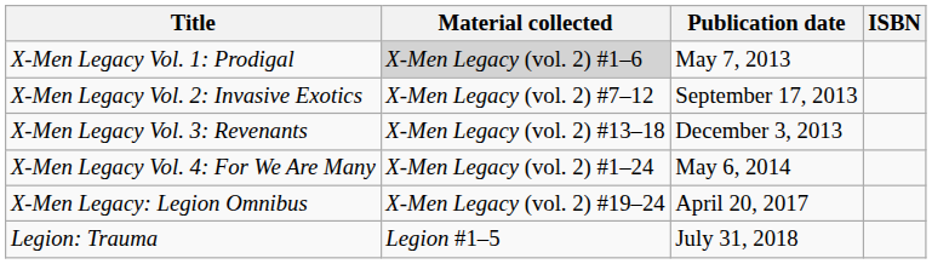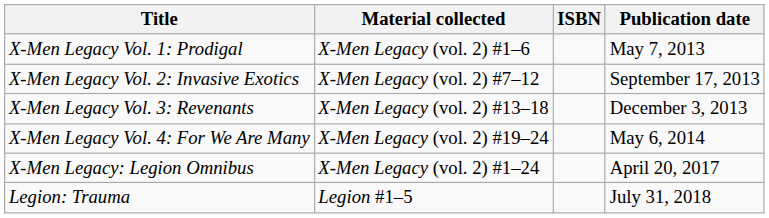columns swapped: Publication date <-> ISBN
X-Men Legacy Vol. 1: Prodigal | Material collected: lightgrey background -> no background
X-Men Legacy Vol. 4: For We Are Many | Material collected: X-Men Legacy (vol. 2) #1–24 -> X-Men Legacy (vol. 2) #19–24
X-Men Legacy: Legion Omnibus | Material collected: X-Men Legacy (vol. 2) #19–24 -> X-Men Legacy (vol. 2) #1–24
